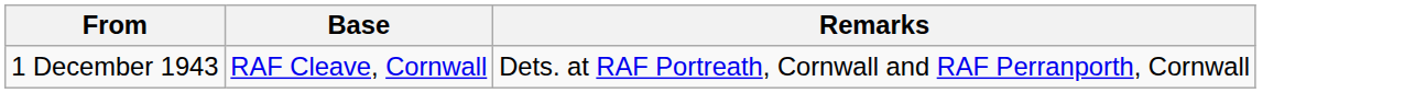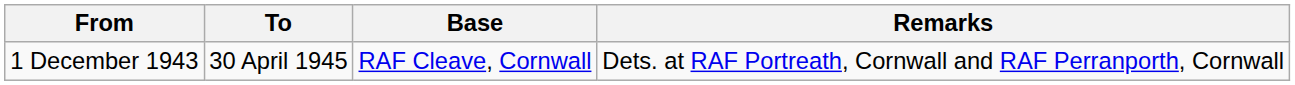+ column: To | 30 April 1945
